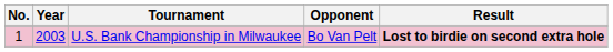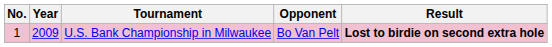U.S. Bank Championship in Milwaukee | Year: 2003 -> 2009
